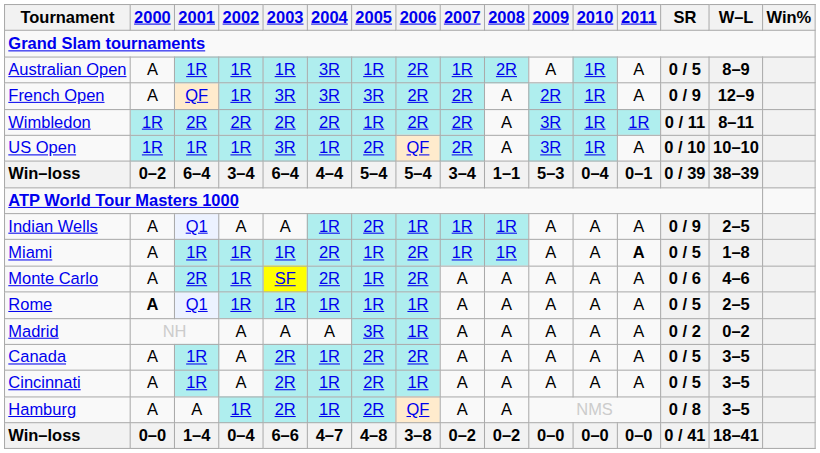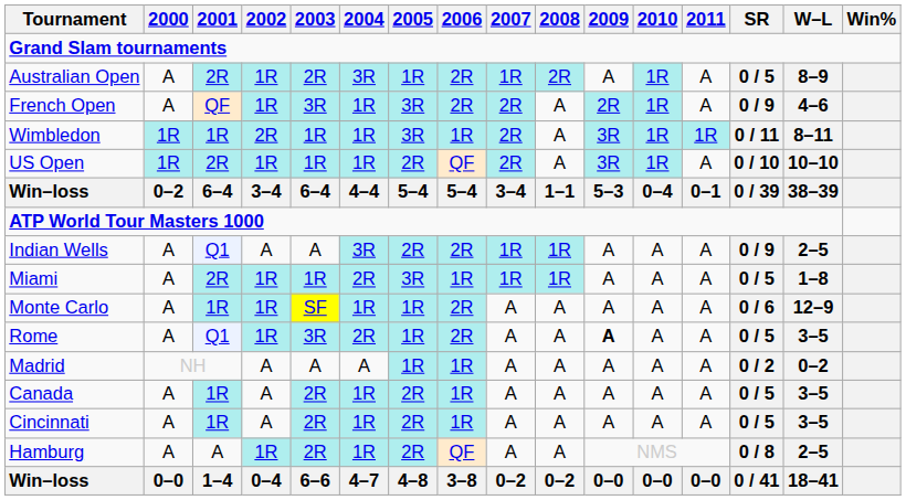Australian Open | 2001: 1R -> 2R
Australian Open | 2003: 1R -> 2R
French Open | 2004: 3R -> 1R
French Open | W–L: 12–9 -> 4–6
Wimbledon | 2001: 2R -> 1R
Wimbledon | 2003: 2R -> 1R
Wimbledon | 2004: 2R -> 1R
Wimbledon | 2005: 1R -> 3R
Wimbledon | 2006: 2R -> 1R
US Open | 2001: 1R -> 2R
US Open | 2003: 3R -> 1R
Indian Wells | 2004: 1R -> 3R
Indian Wells | 2006: 1R -> 2R
Miami | 2001: 1R -> 2R
Miami | 2005: 1R -> 3R
Miami | 2006: 2R -> 1R
Miami | 2011: bold -> normal
Monte Carlo | 2001: 2R -> 1R
Monte Carlo | 2004: 2R -> 1R
Monte Carlo | W–L: 4–6 -> 12–9
Rome | 2000: bold -> normal
Rome | 2003: 1R -> 3R
Rome | 2004: 1R -> 2R
Rome | 2006: 1R -> 2R
Rome | 2009: normal -> bold
Rome | W–L: 2–5 -> 3–5
Madrid | 2005: 3R -> 1R
Canada | 2006: 2R -> 1R
Hamburg | W–L: 3–5 -> 2–5
